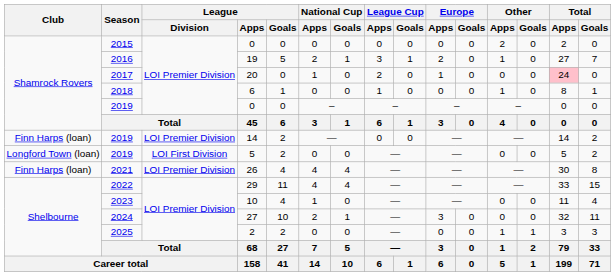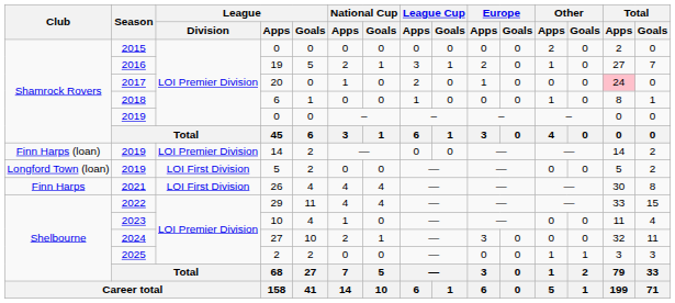26 | Club: Finn Harps (loan) -> Finn Harps
26 | League / Division: LOI Premier Division -> LOI First Division
